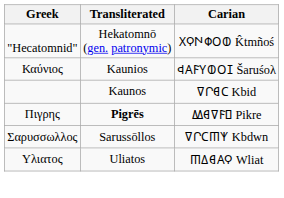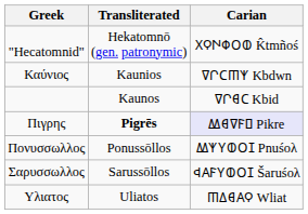Καύνιος | Carian: 𐊮𐊠𐊥𐊲𐊸𐊫𐊦 Šaruśoλ -> 𐊼𐊬𐊢𐊿𐊵 Kbdwn
Πιγρης | Carian: no background -> lavender background
+ row: Πονυσσωλλος | Ponussōllos | 𐊷𐊵𐊲𐊸𐊫𐊦 Pnuśoλ
Σαρυσσωλλος | Carian: 𐊼𐊬𐊢𐊿𐊵 Kbdwn -> 𐊮𐊠𐊥𐊲𐊸𐊫𐊦 Šaruśoλ
